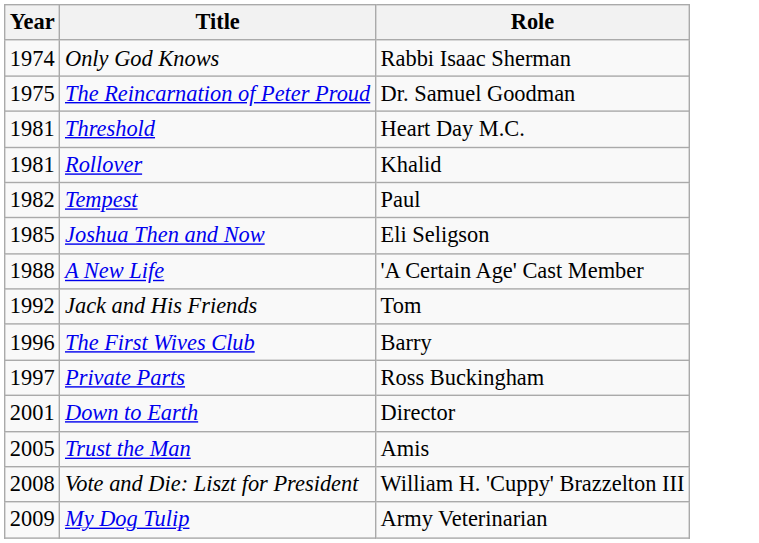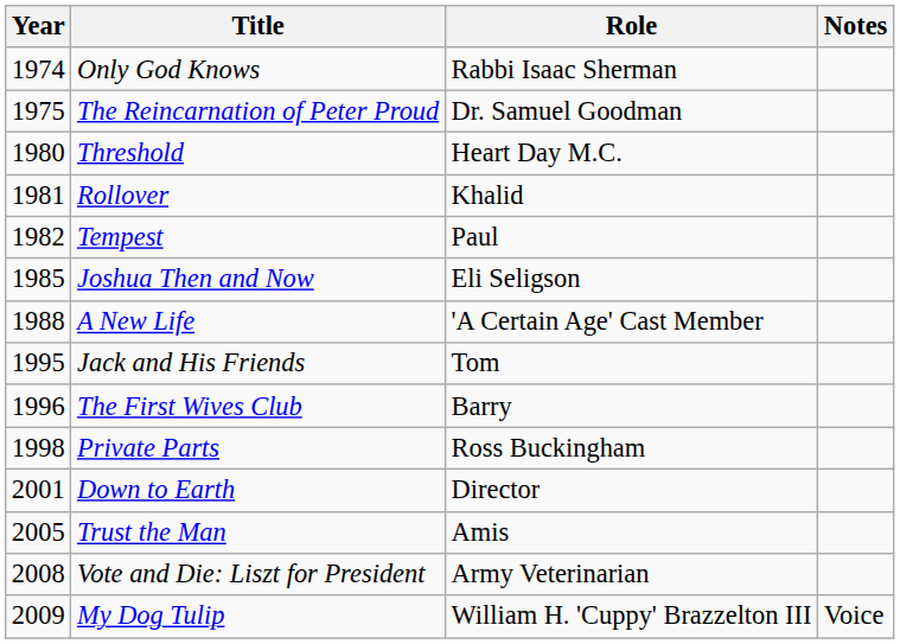+ column: Notes | Voice
Threshold | Year: 1981 -> 1980
Jack and His Friends | Year: 1992 -> 1995
Private Parts | Year: 1997 -> 1998
Vote and Die: Liszt for President | Role: William H. 'Cuppy' Brazzelton III -> Army Veterinarian
My Dog Tulip | Role: Army Veterinarian -> William H. 'Cuppy' Brazzelton III
